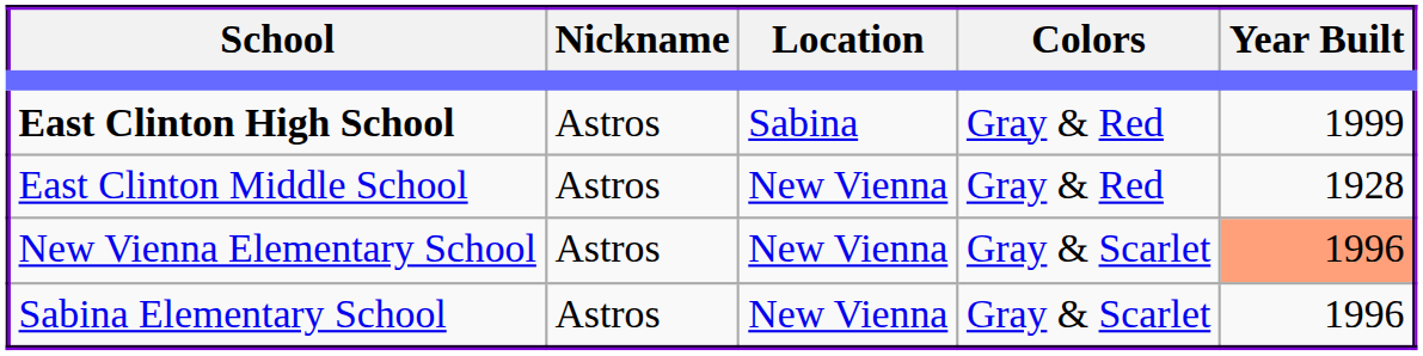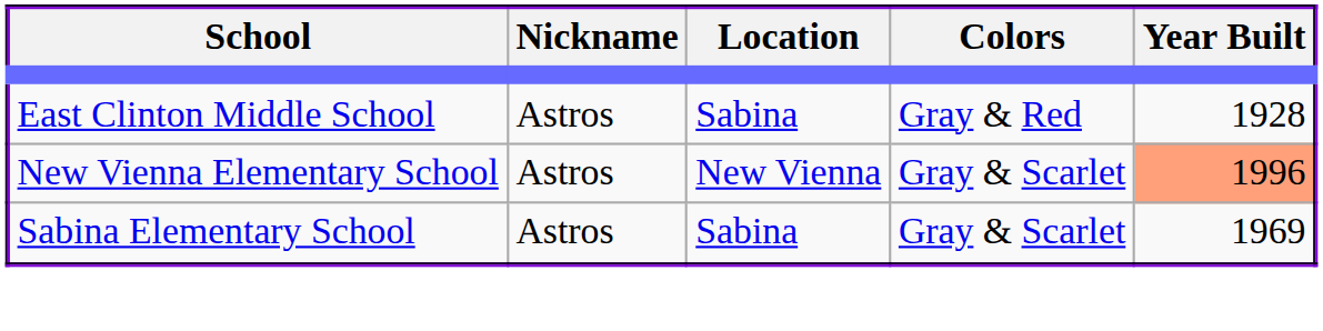- row: East Clinton High School | Astros | Sabina | Gray & Red | 1999
East Clinton Middle School | Location: New Vienna -> Sabina
Sabina Elementary School | Location: New Vienna -> Sabina
Sabina Elementary School | Year Built: 1996 -> 1969
